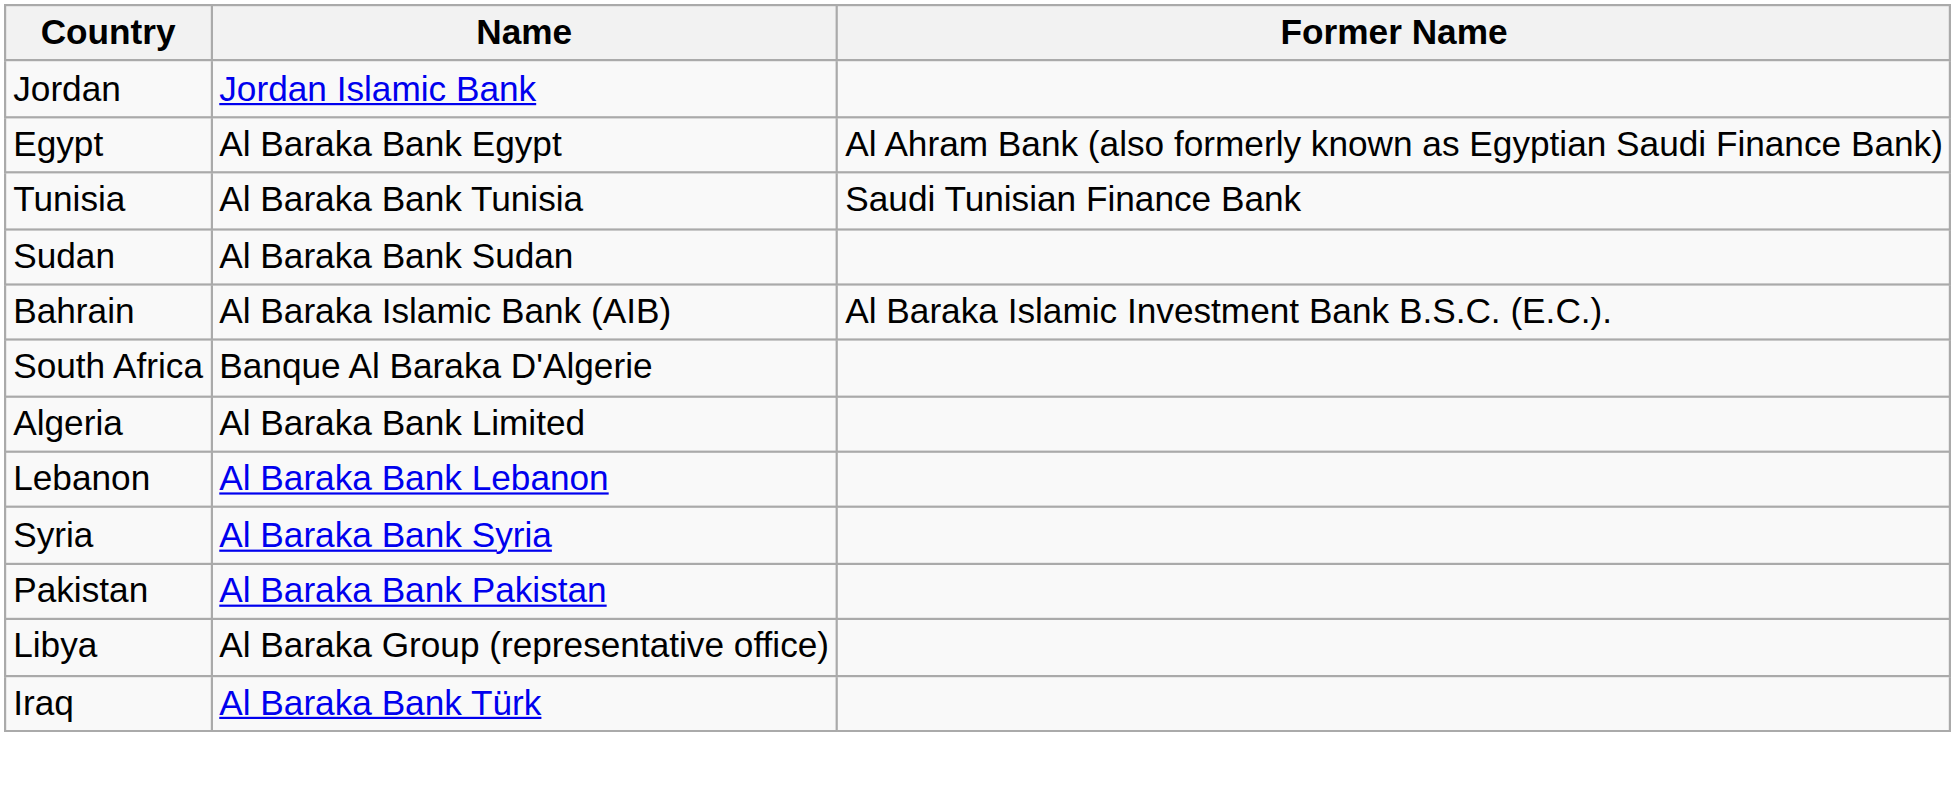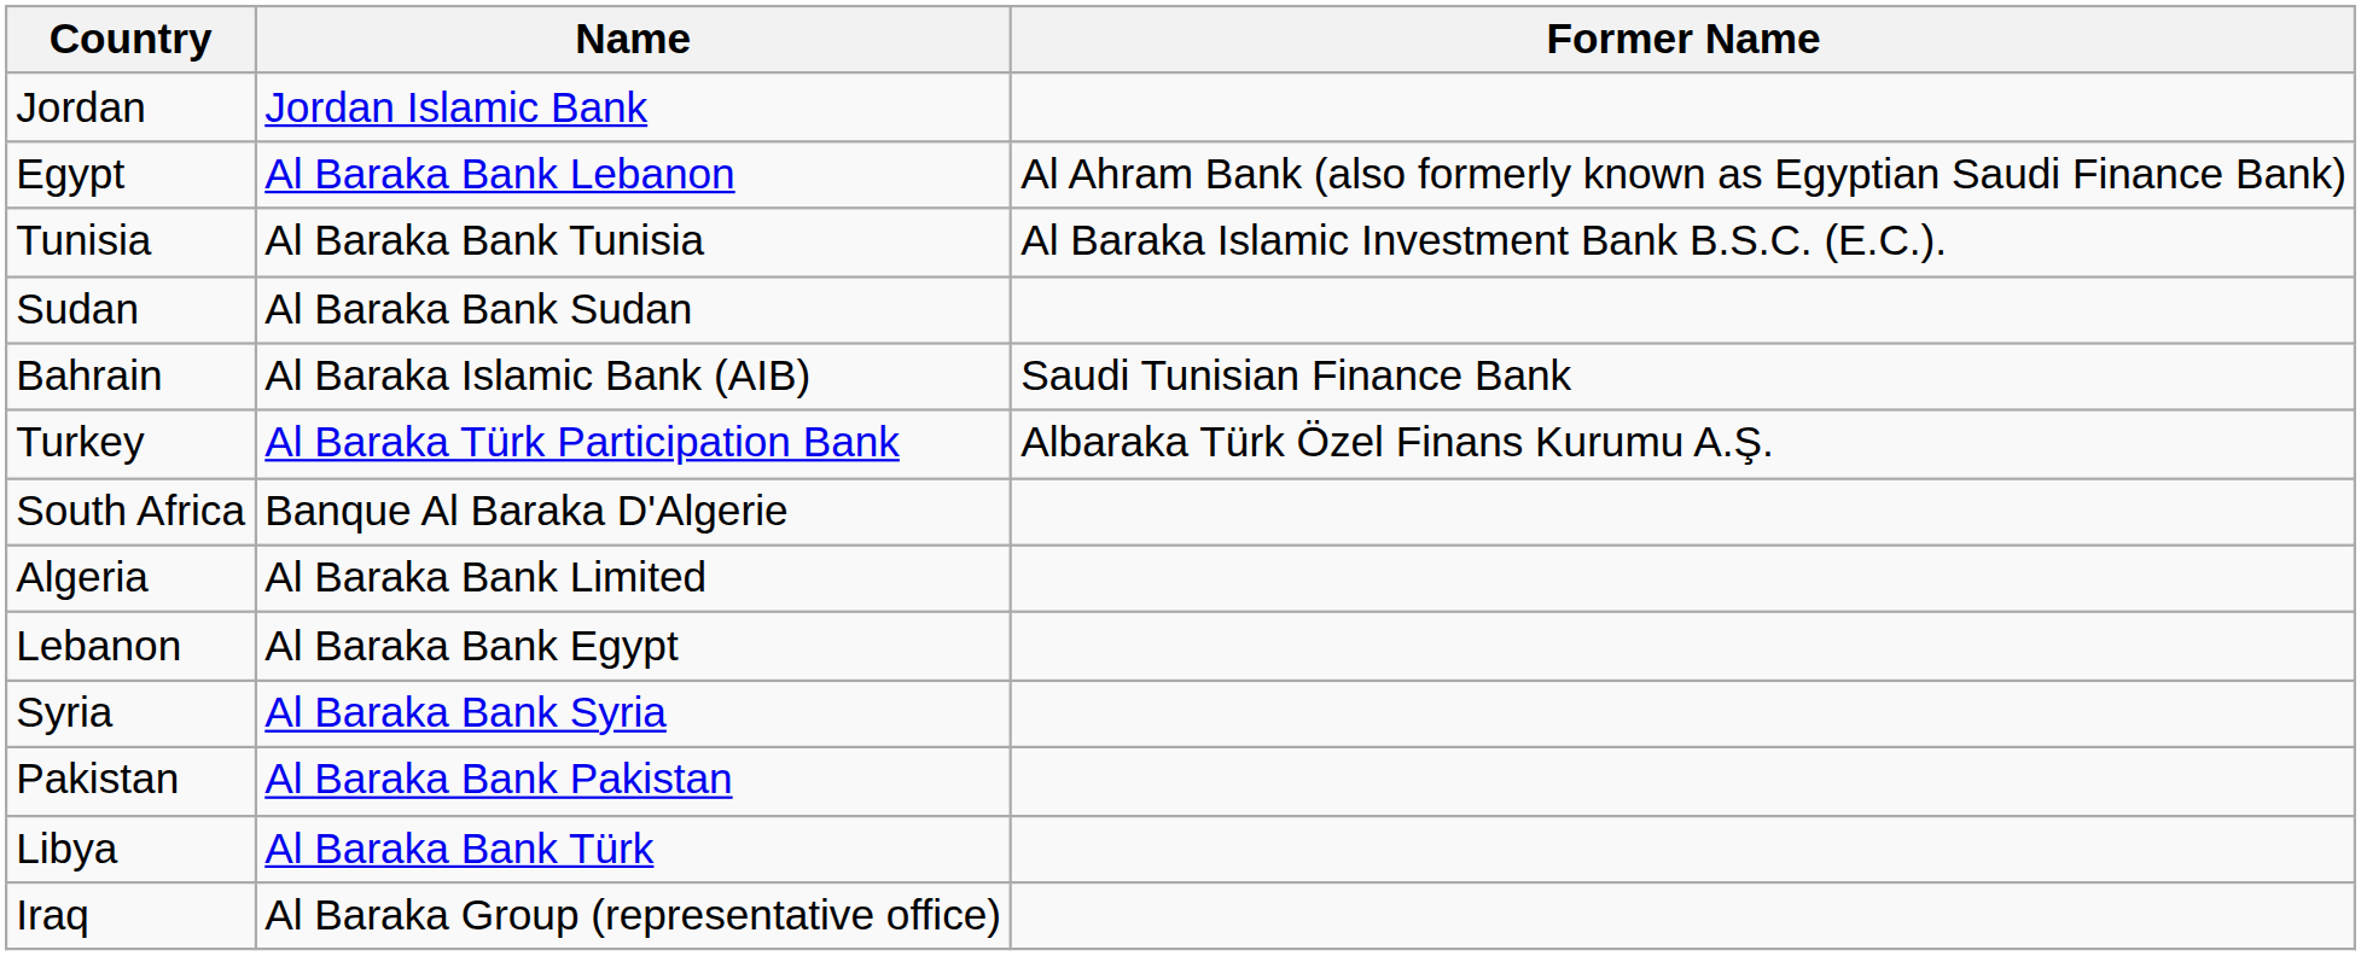Egypt | Name: Al Baraka Bank Egypt -> Al Baraka Bank Lebanon
Tunisia | Former Name: Saudi Tunisian Finance Bank -> Al Baraka Islamic Investment Bank B.S.C. (E.C.).
Bahrain | Former Name: Al Baraka Islamic Investment Bank B.S.C. (E.C.). -> Saudi Tunisian Finance Bank
+ row: Turkey | Al Baraka Türk Participation Bank | Albaraka Türk Özel Finans Kurumu A.Ş.
Lebanon | Name: Al Baraka Bank Lebanon -> Al Baraka Bank Egypt
Libya | Name: Al Baraka Group (representative office) -> Al Baraka Bank Türk
Iraq | Name: Al Baraka Bank Türk -> Al Baraka Group (representative office)
